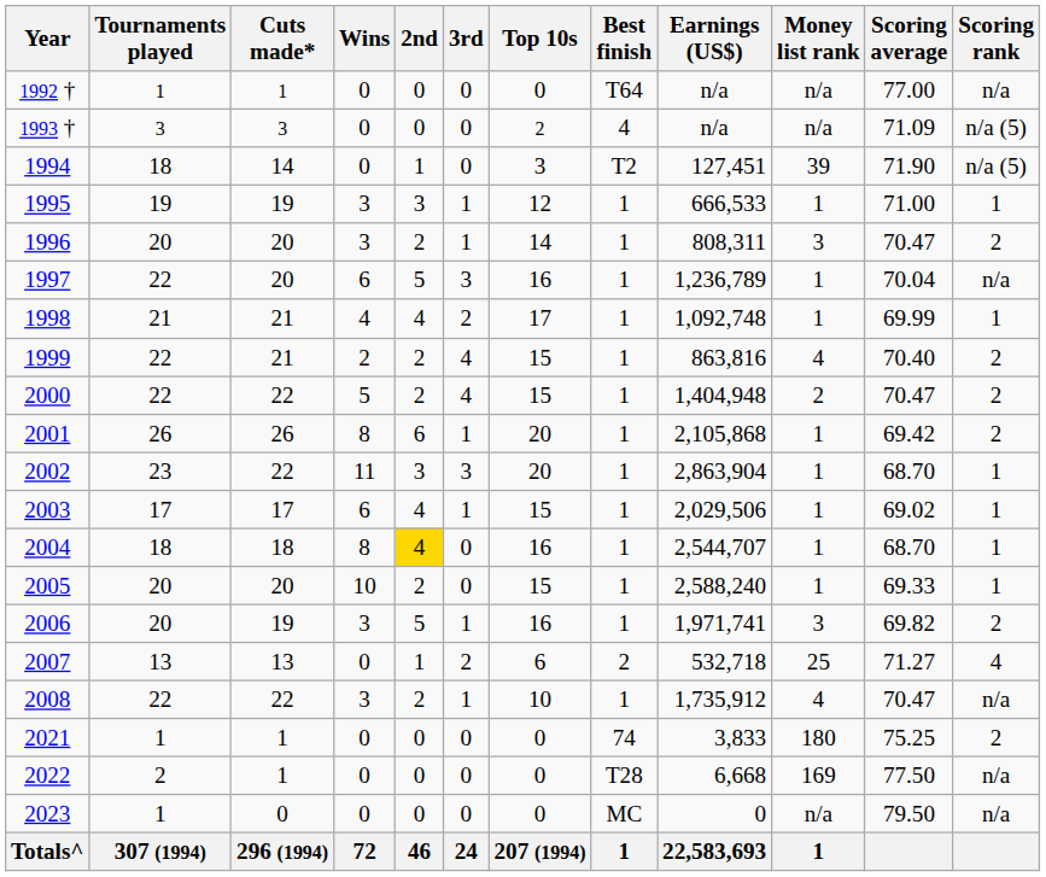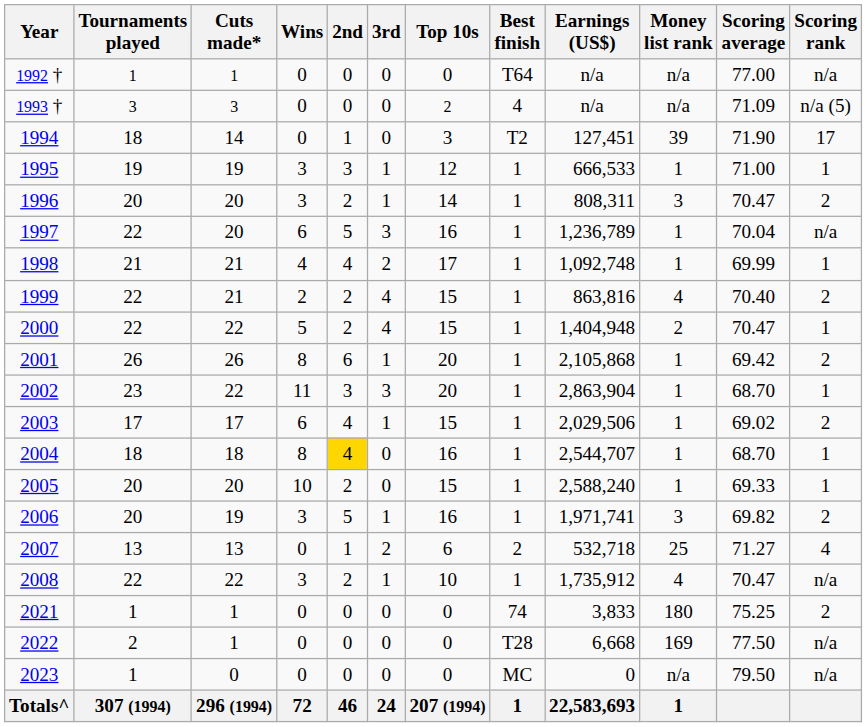1994 | Scoring rank: n/a (5) -> 17
2000 | Scoring rank: 2 -> 1
2003 | Scoring rank: 1 -> 2
